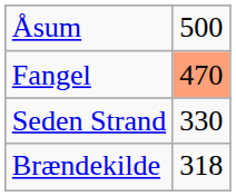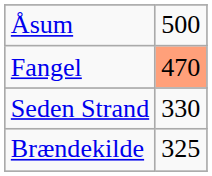Brændekilde | column 2: 318 -> 325
